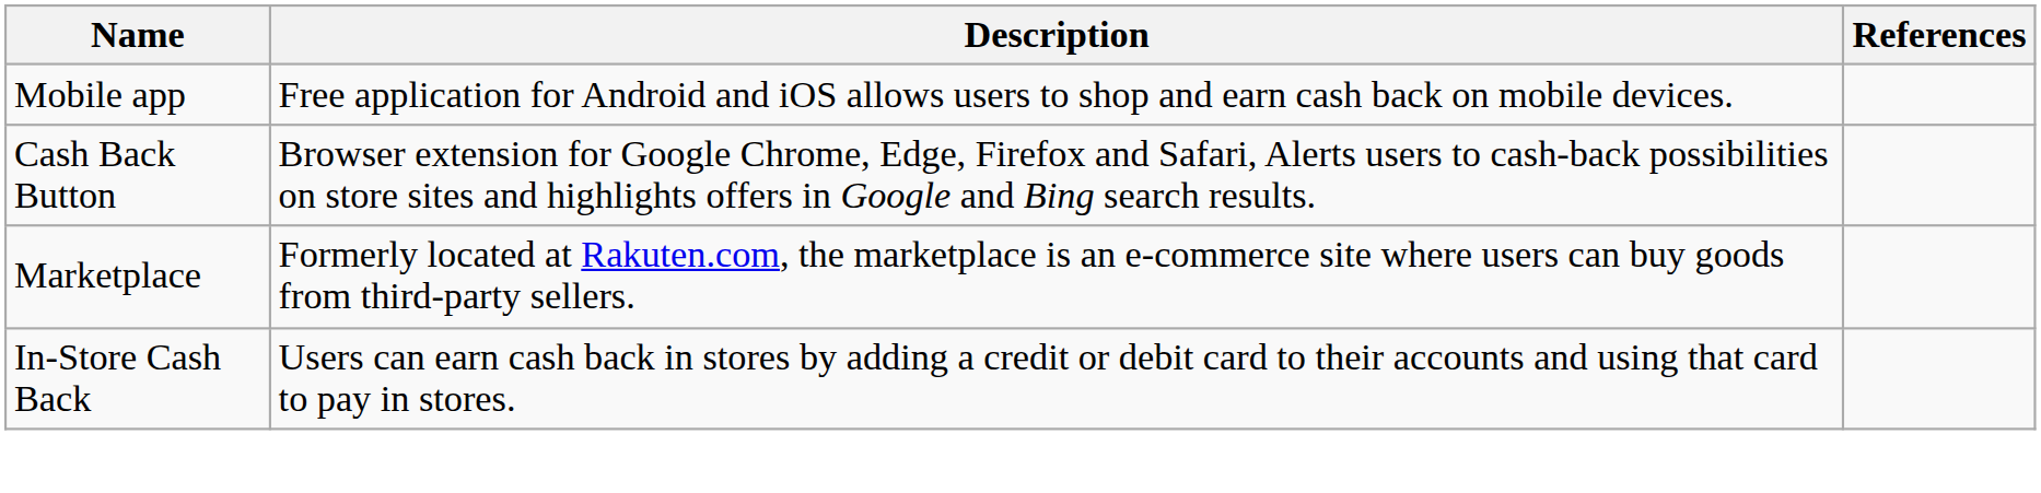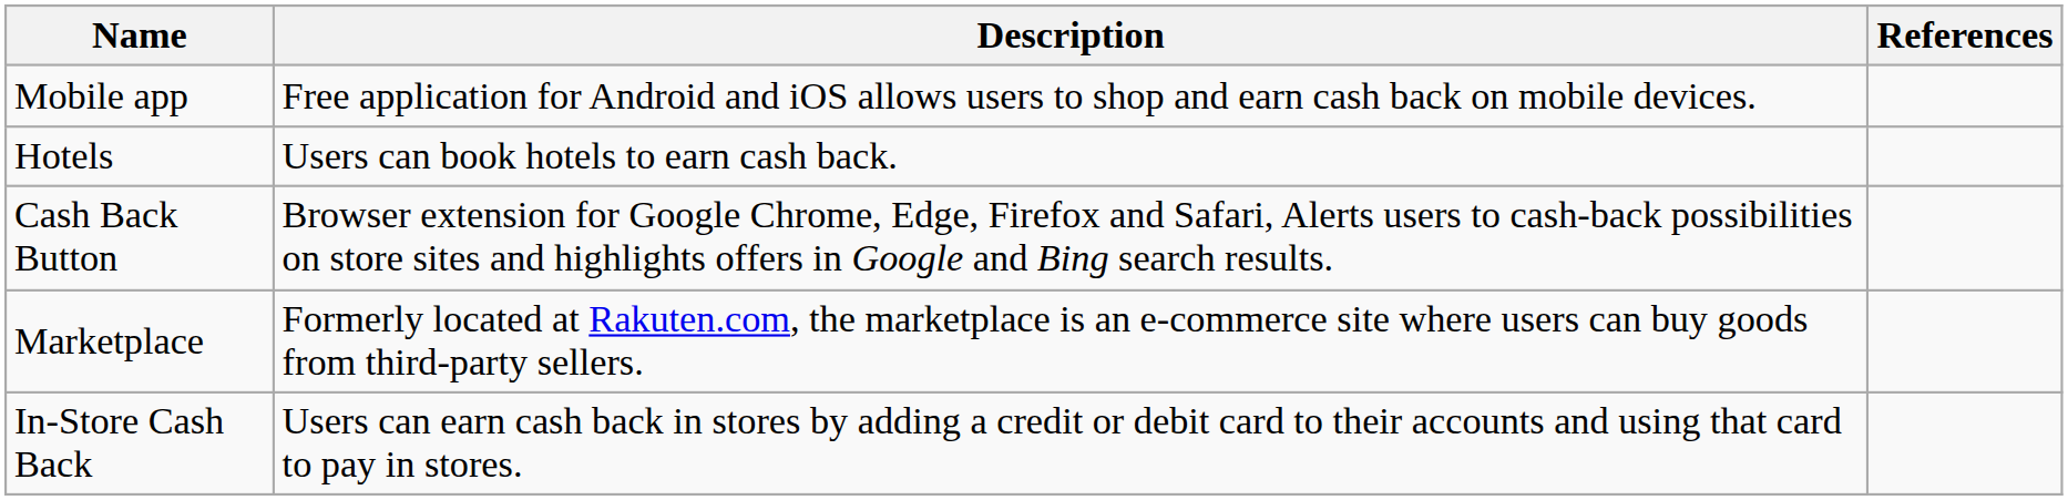+ row: Hotels | Users can book hotels to earn cash back.
